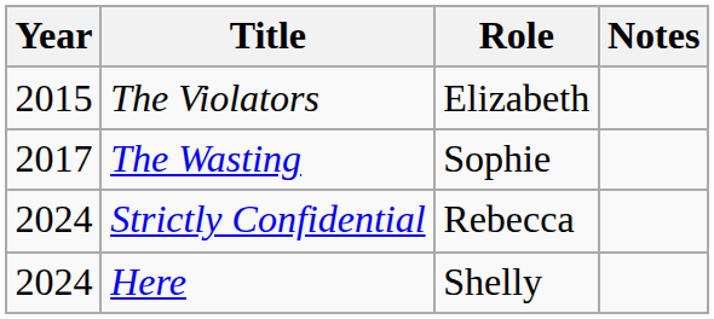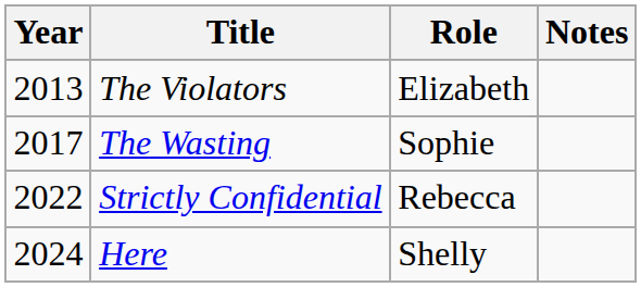The Violators | Year: 2015 -> 2013
Strictly Confidential | Year: 2024 -> 2022
